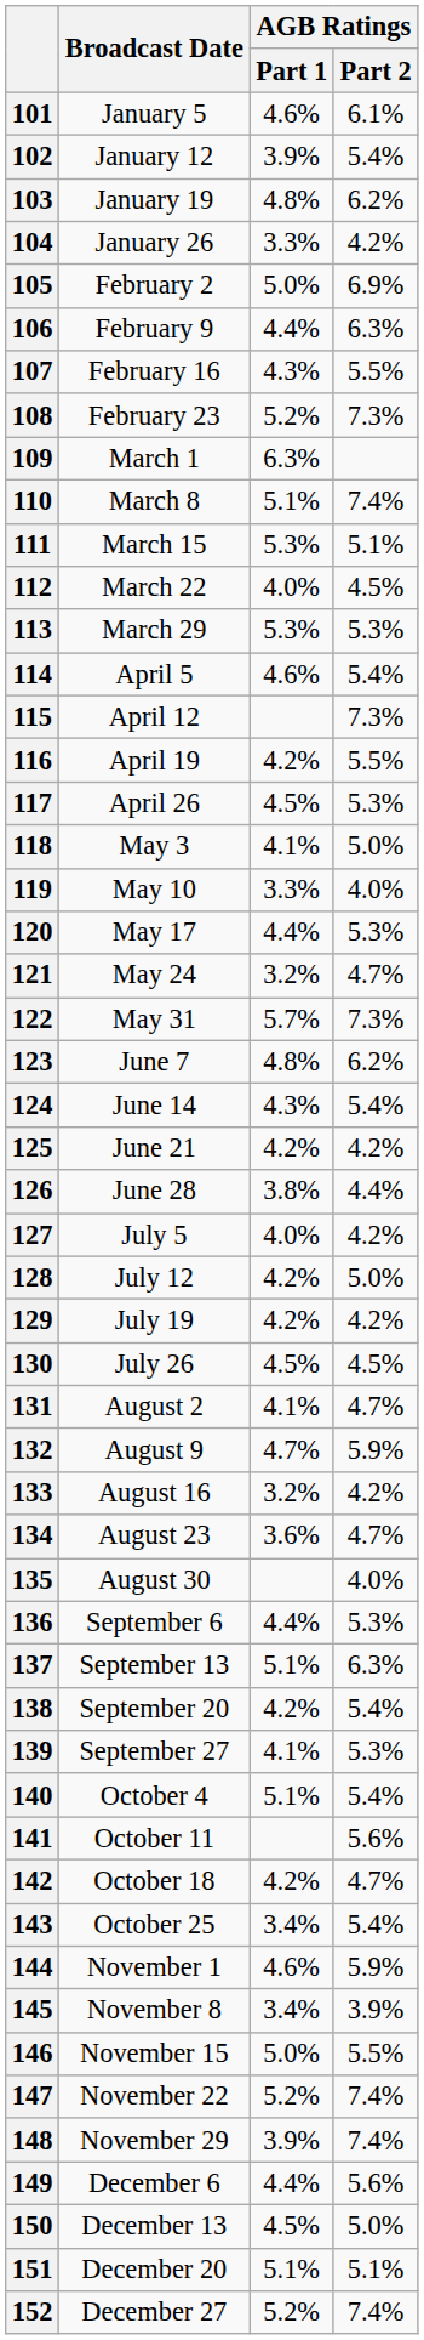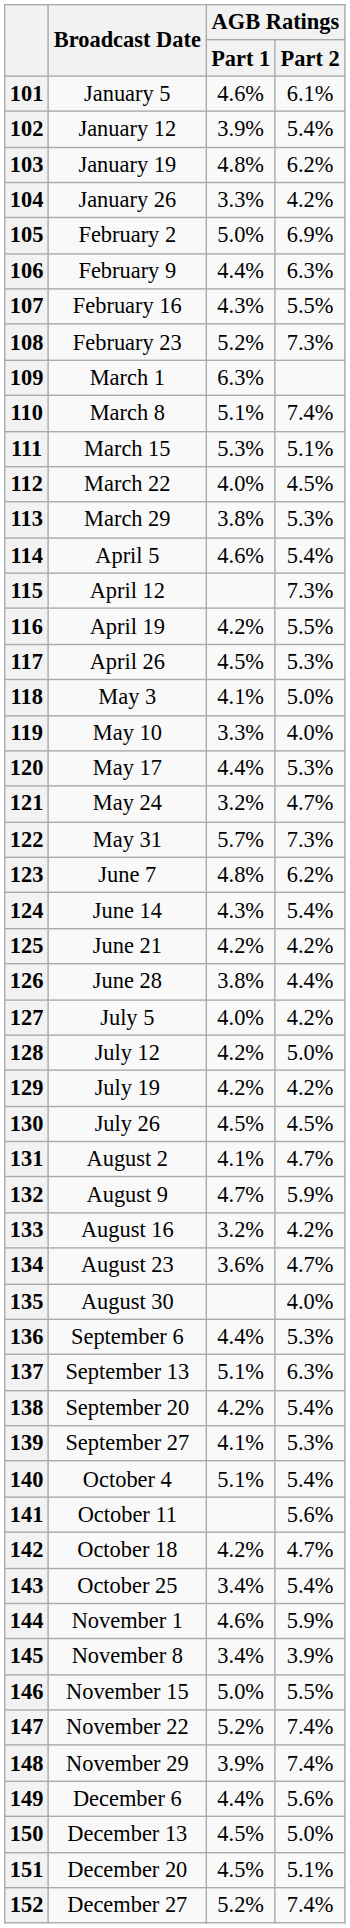113 | AGB Ratings / Part 1: 5.3% -> 3.8%
151 | AGB Ratings / Part 1: 5.1% -> 4.5%
